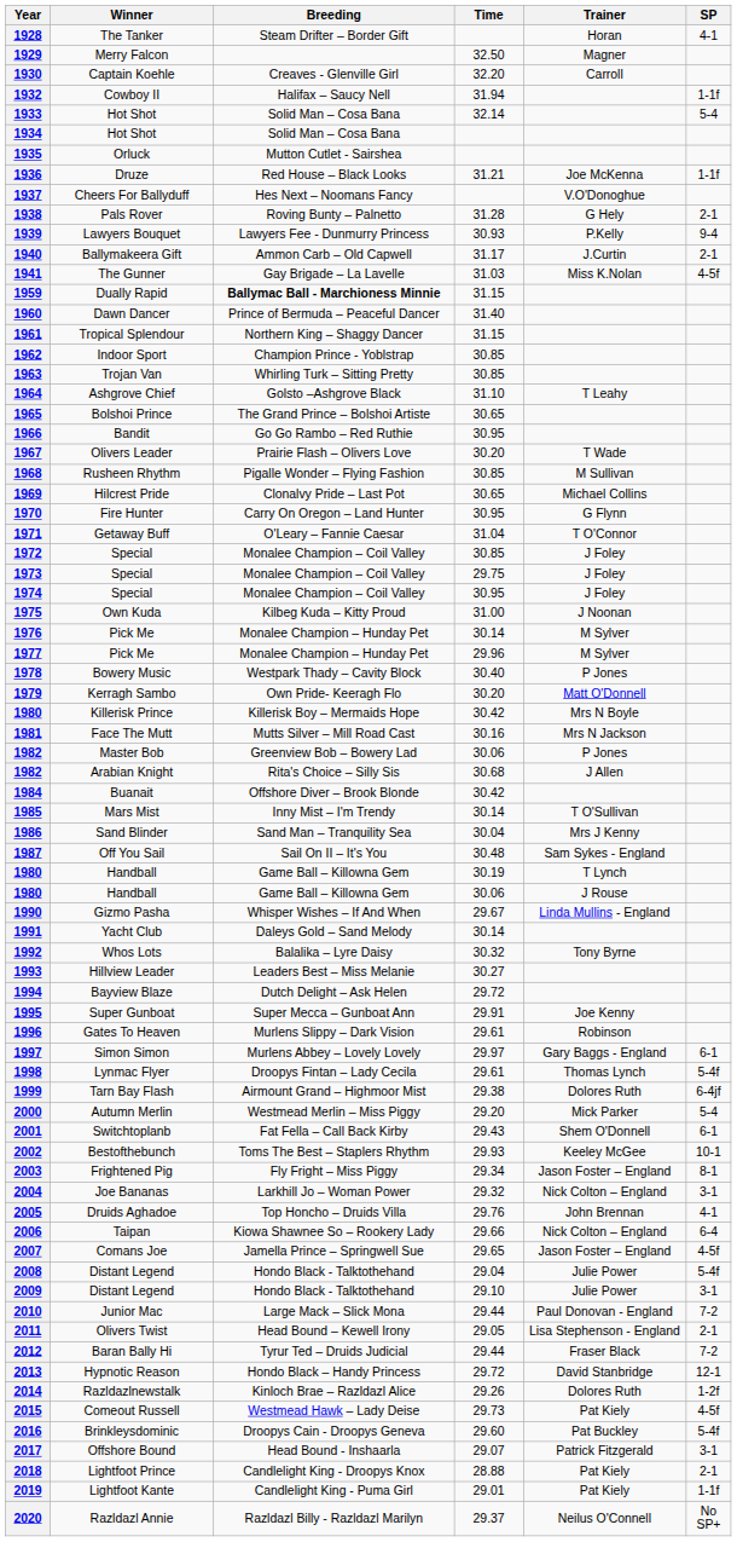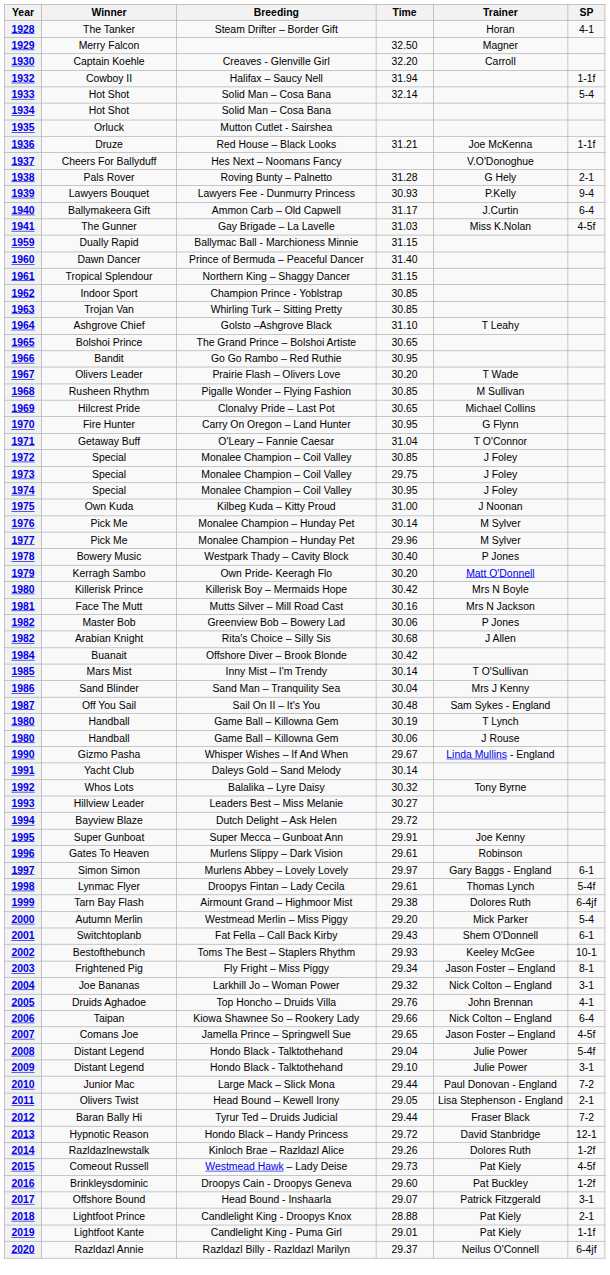1940 | SP: 2-1 -> 6-4
1959 | Breeding: bold -> normal
2016 | SP: 5-4f -> 1-2f
2020 | SP: No SP+ -> 6-4jf
